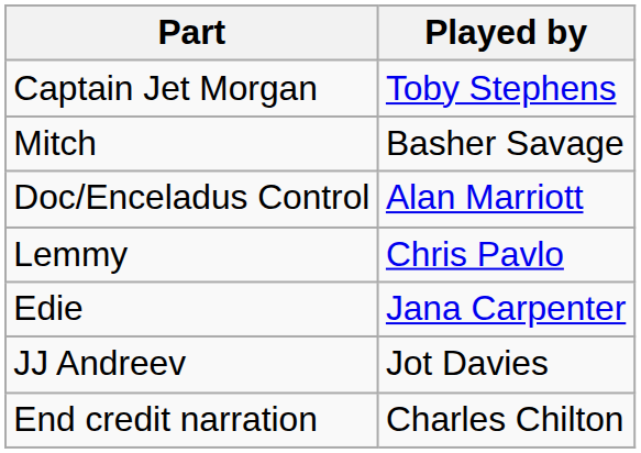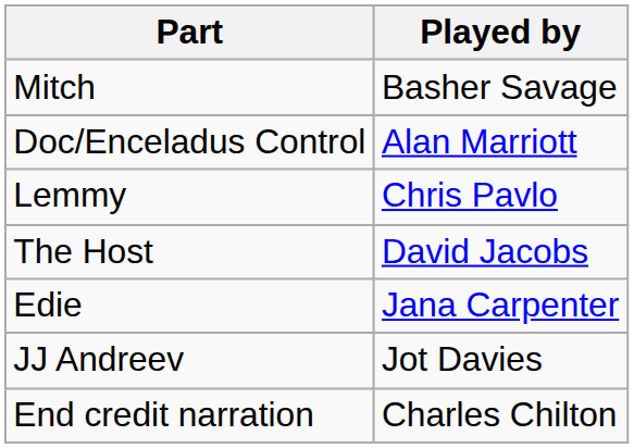- row: Captain Jet Morgan | Toby Stephens
+ row: The Host | David Jacobs
